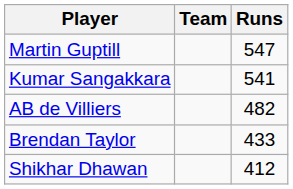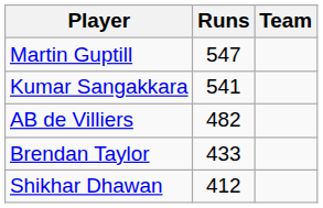columns swapped: Team <-> Runs
